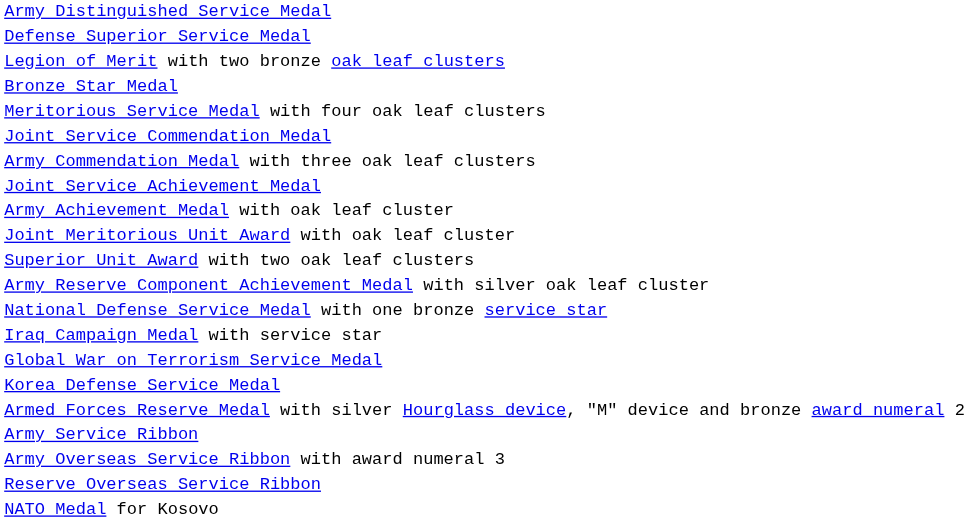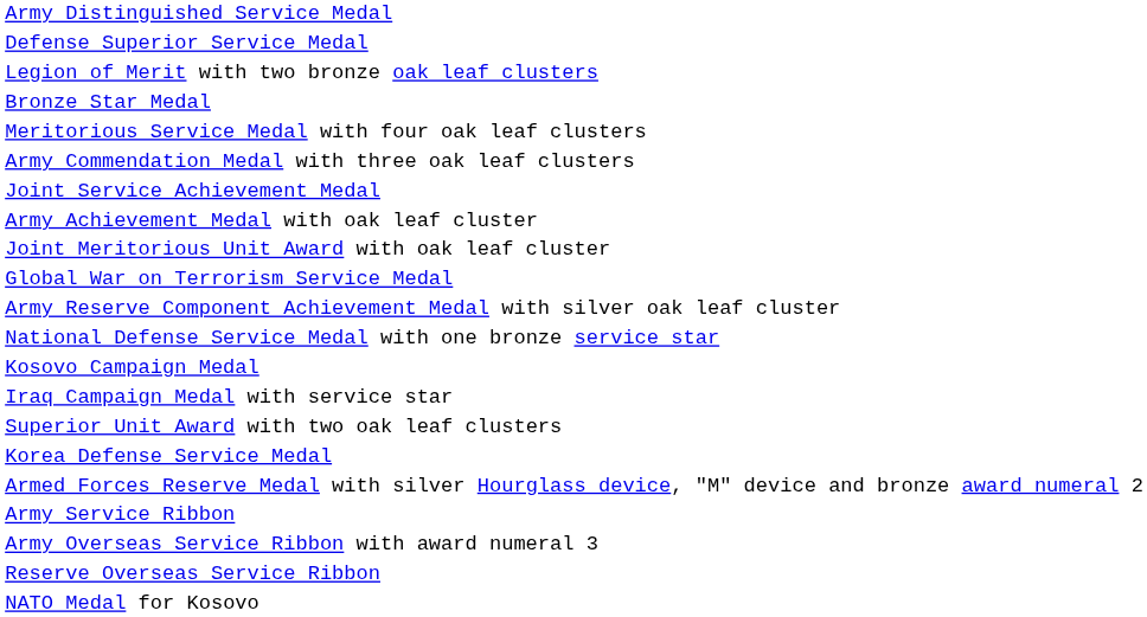- row: Joint Service Commendation Medal
rows swapped: Superior Unit Award with two oak leaf clusters <-> Global War on Terrorism Service Medal
+ row: Kosovo Campaign Medal
